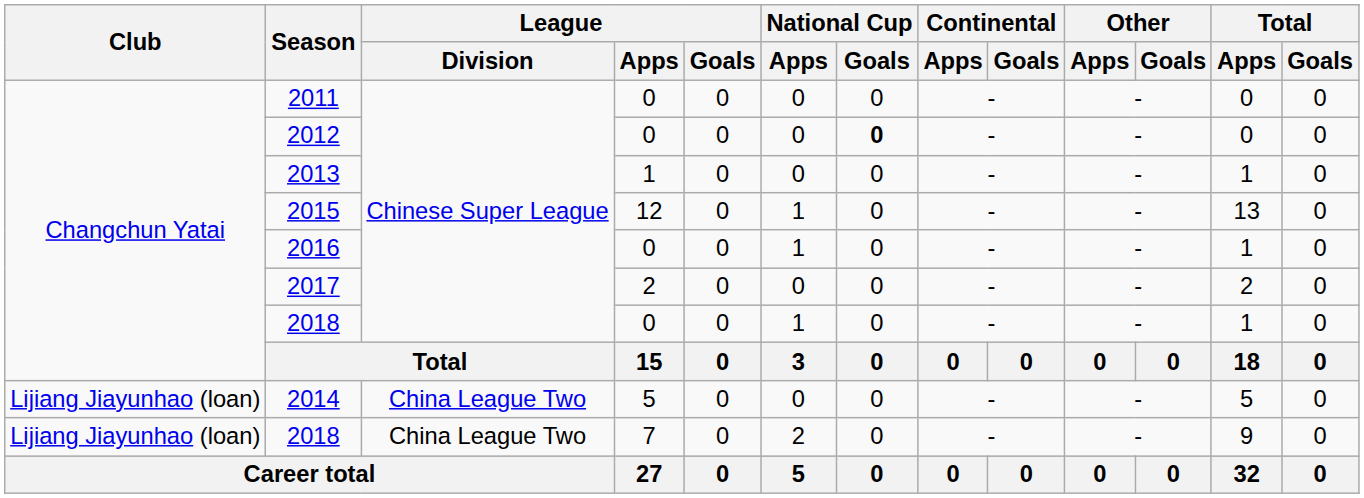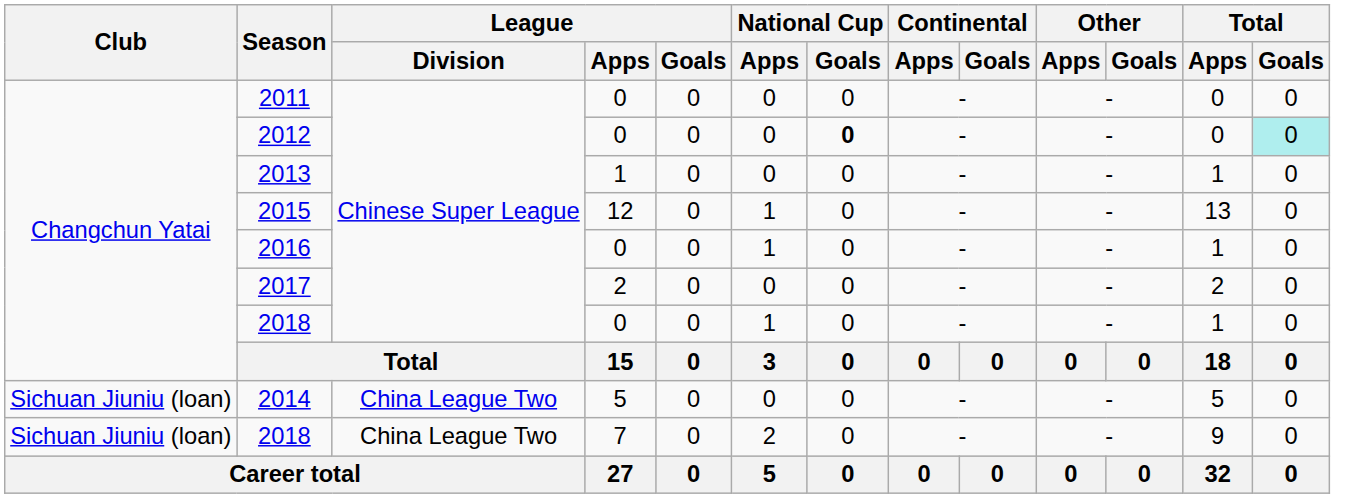2012 | Total / Goals: no background -> paleturquoise background
2014 | Club: Lijiang Jiayunhao (loan) -> Sichuan Jiuniu (loan)
2018 / 7 | Club: Lijiang Jiayunhao (loan) -> Sichuan Jiuniu (loan)
